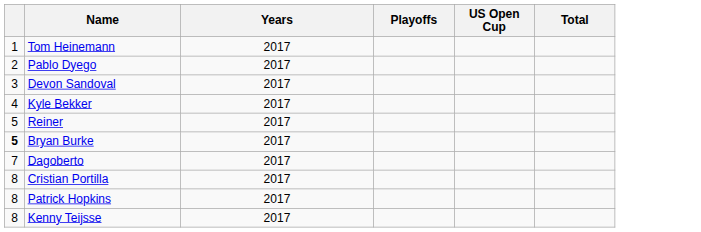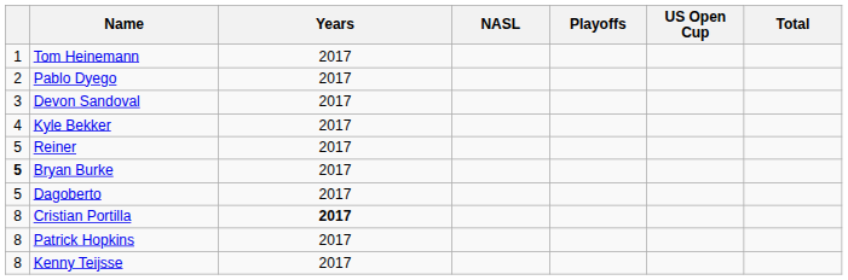+ column: NASL
Dagoberto | column 1: 7 -> 5
Cristian Portilla | Years: normal -> bold
